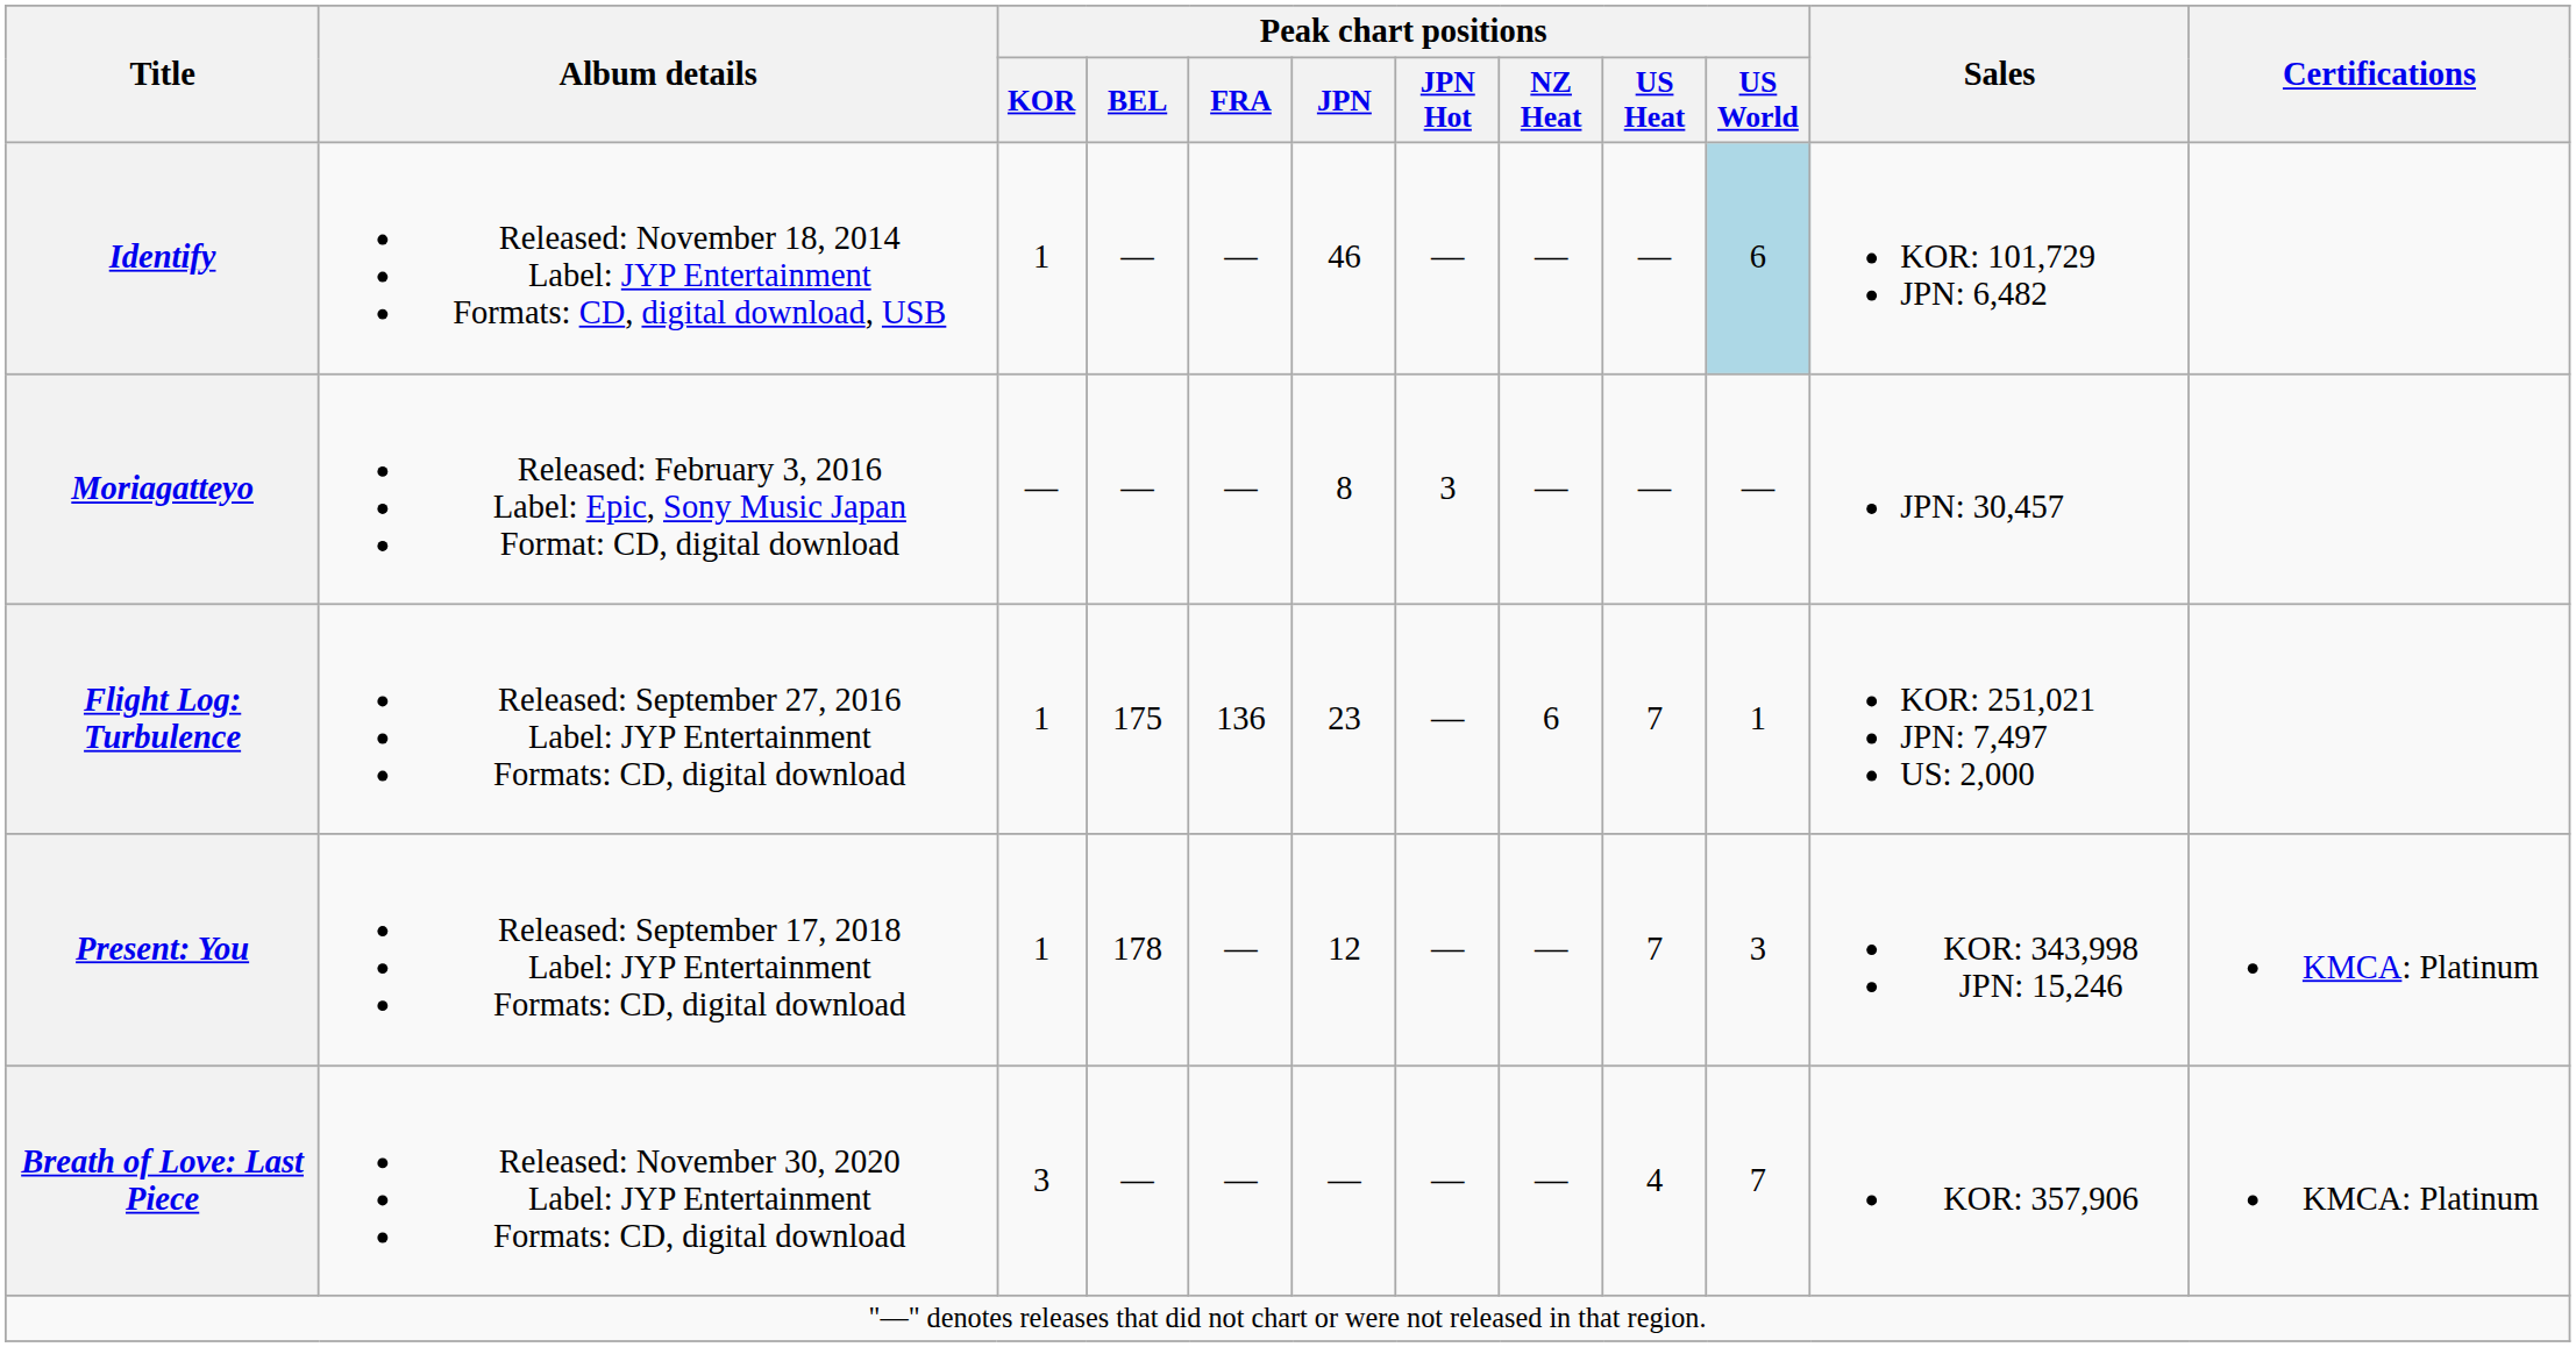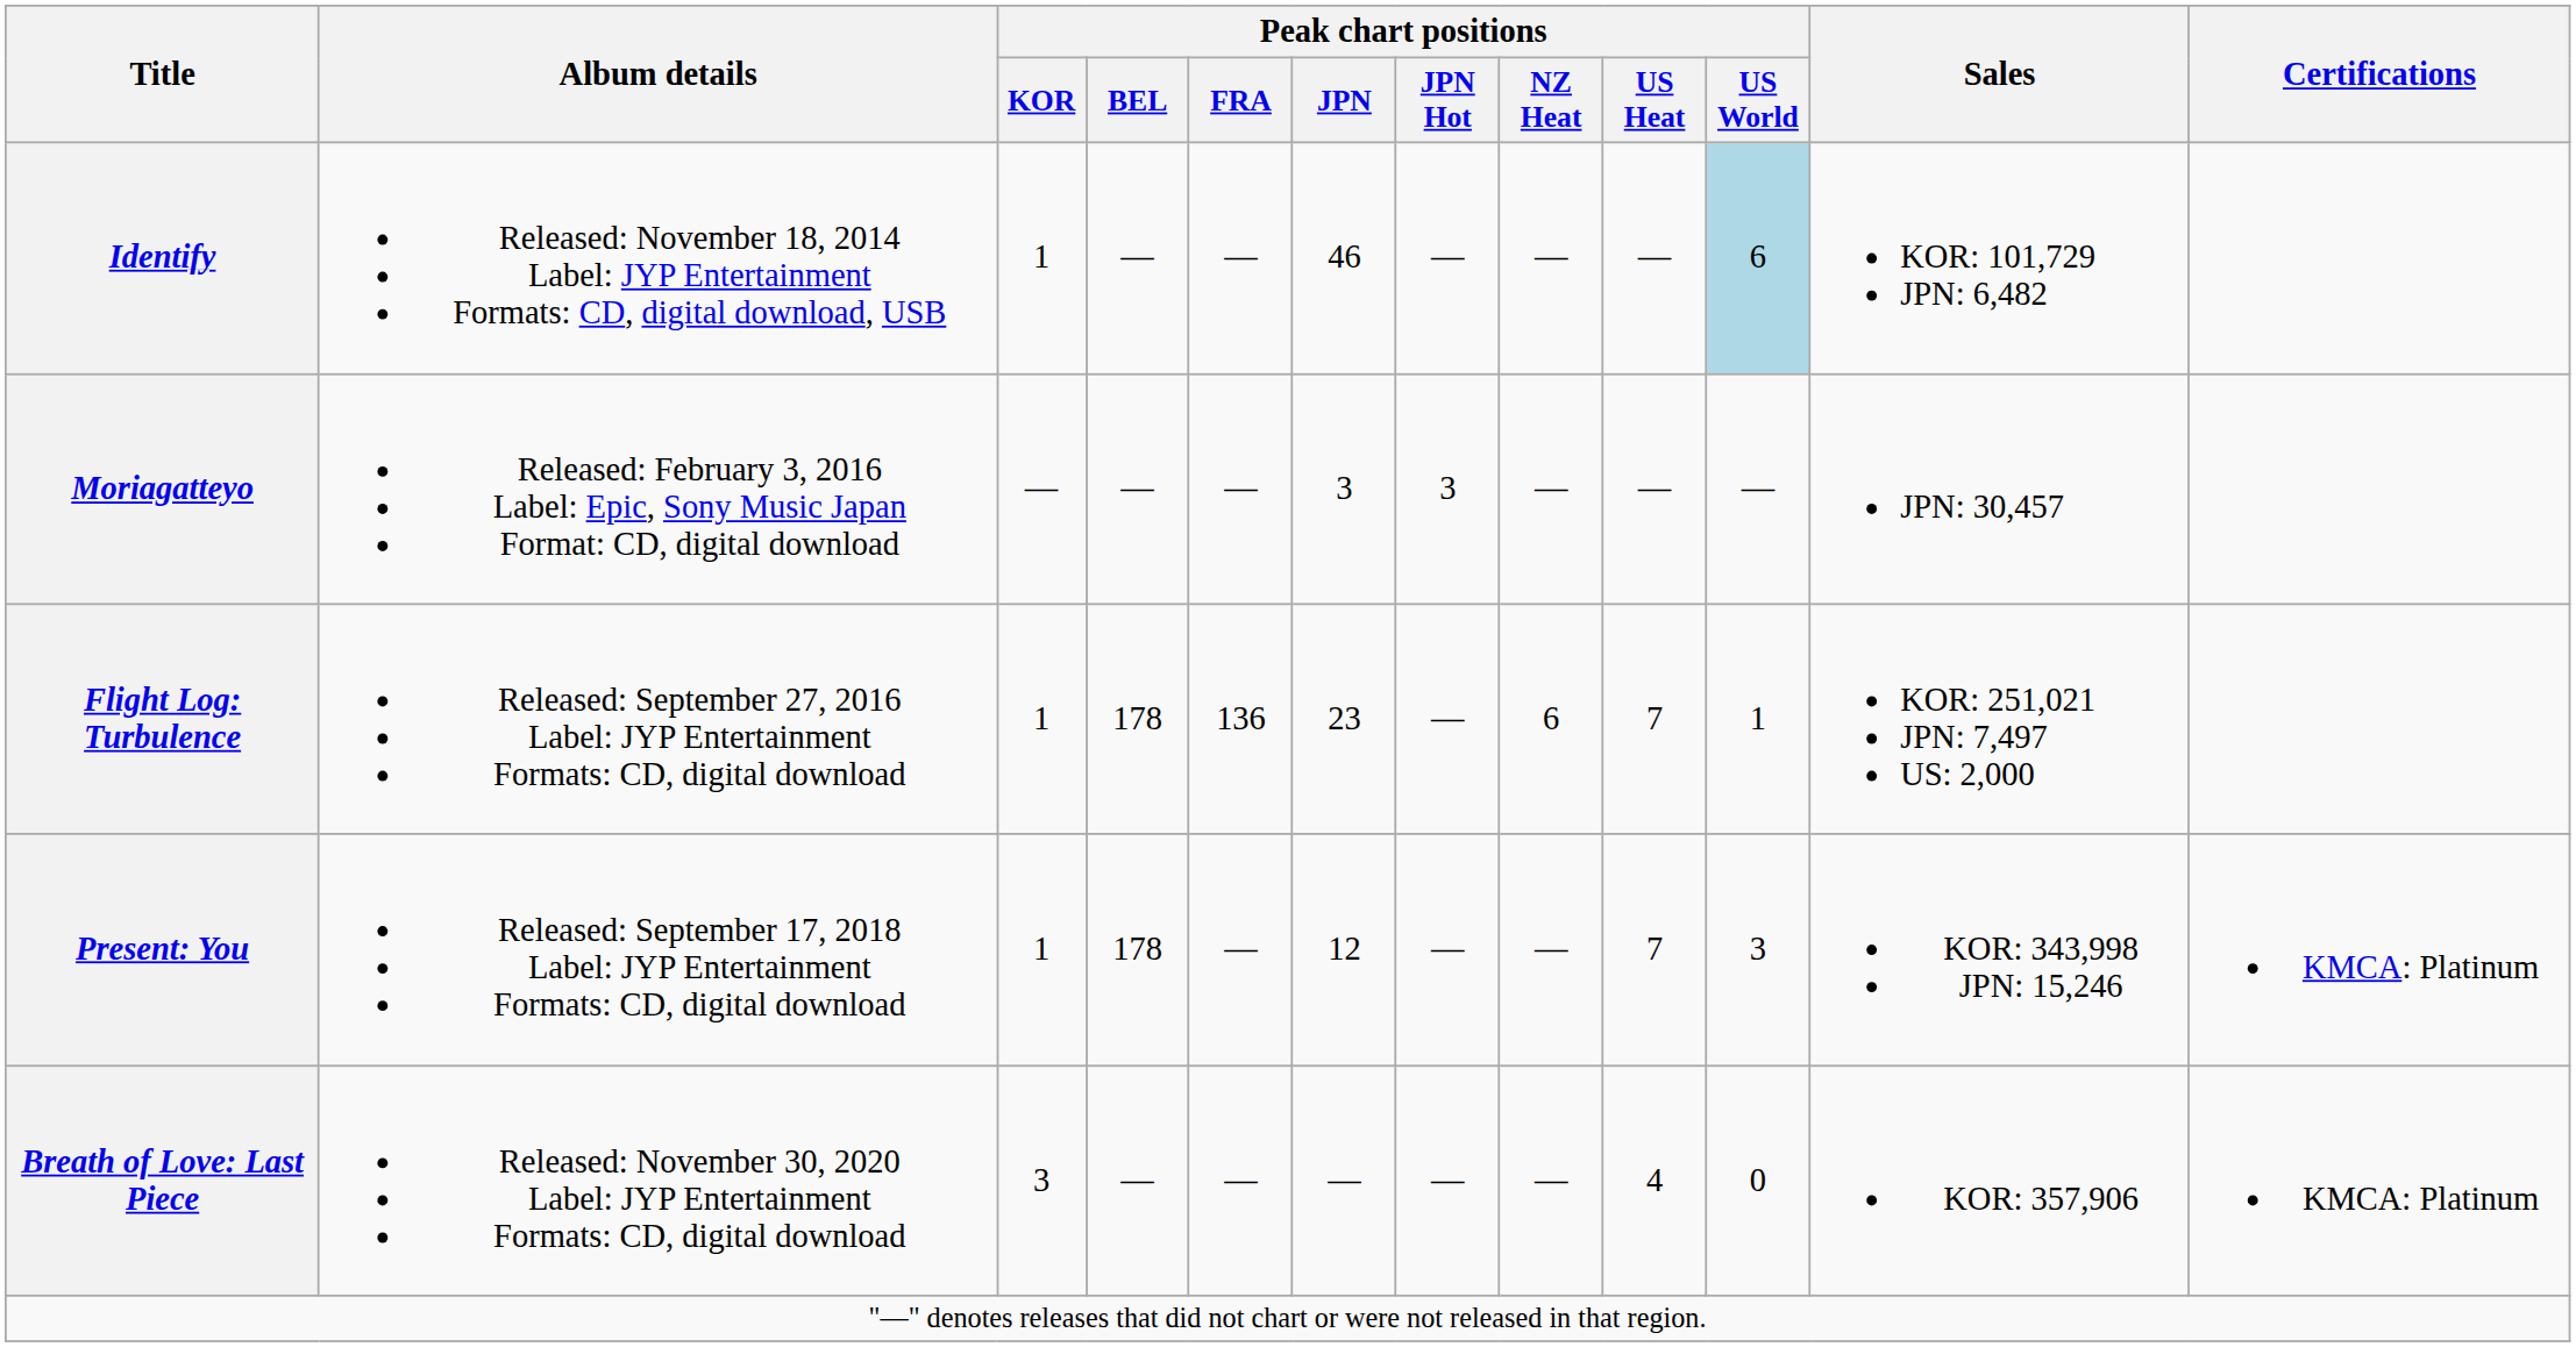Moriagatteyo | Peak chart positions / JPN: 8 -> 3
Flight Log: Turbulence | Peak chart positions / BEL: 175 -> 178
Breath of Love: Last Piece | Peak chart positions / US World: 7 -> 0
